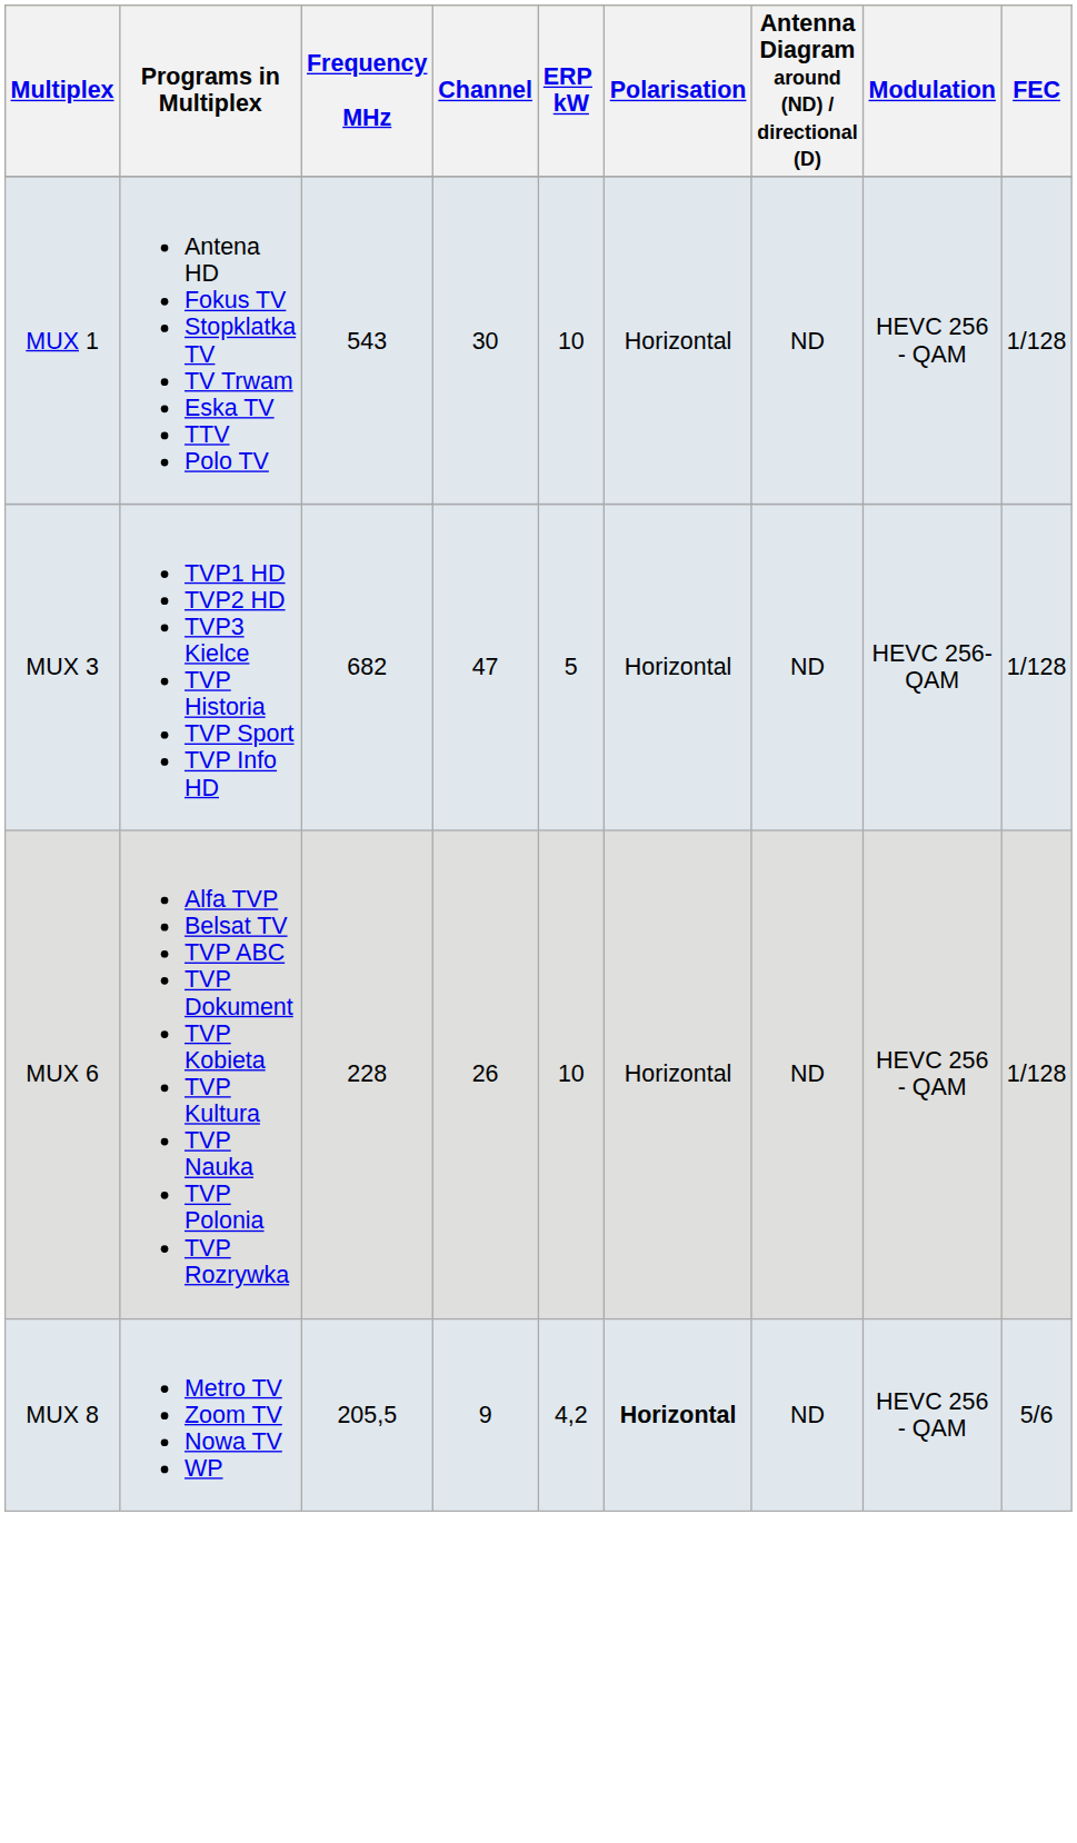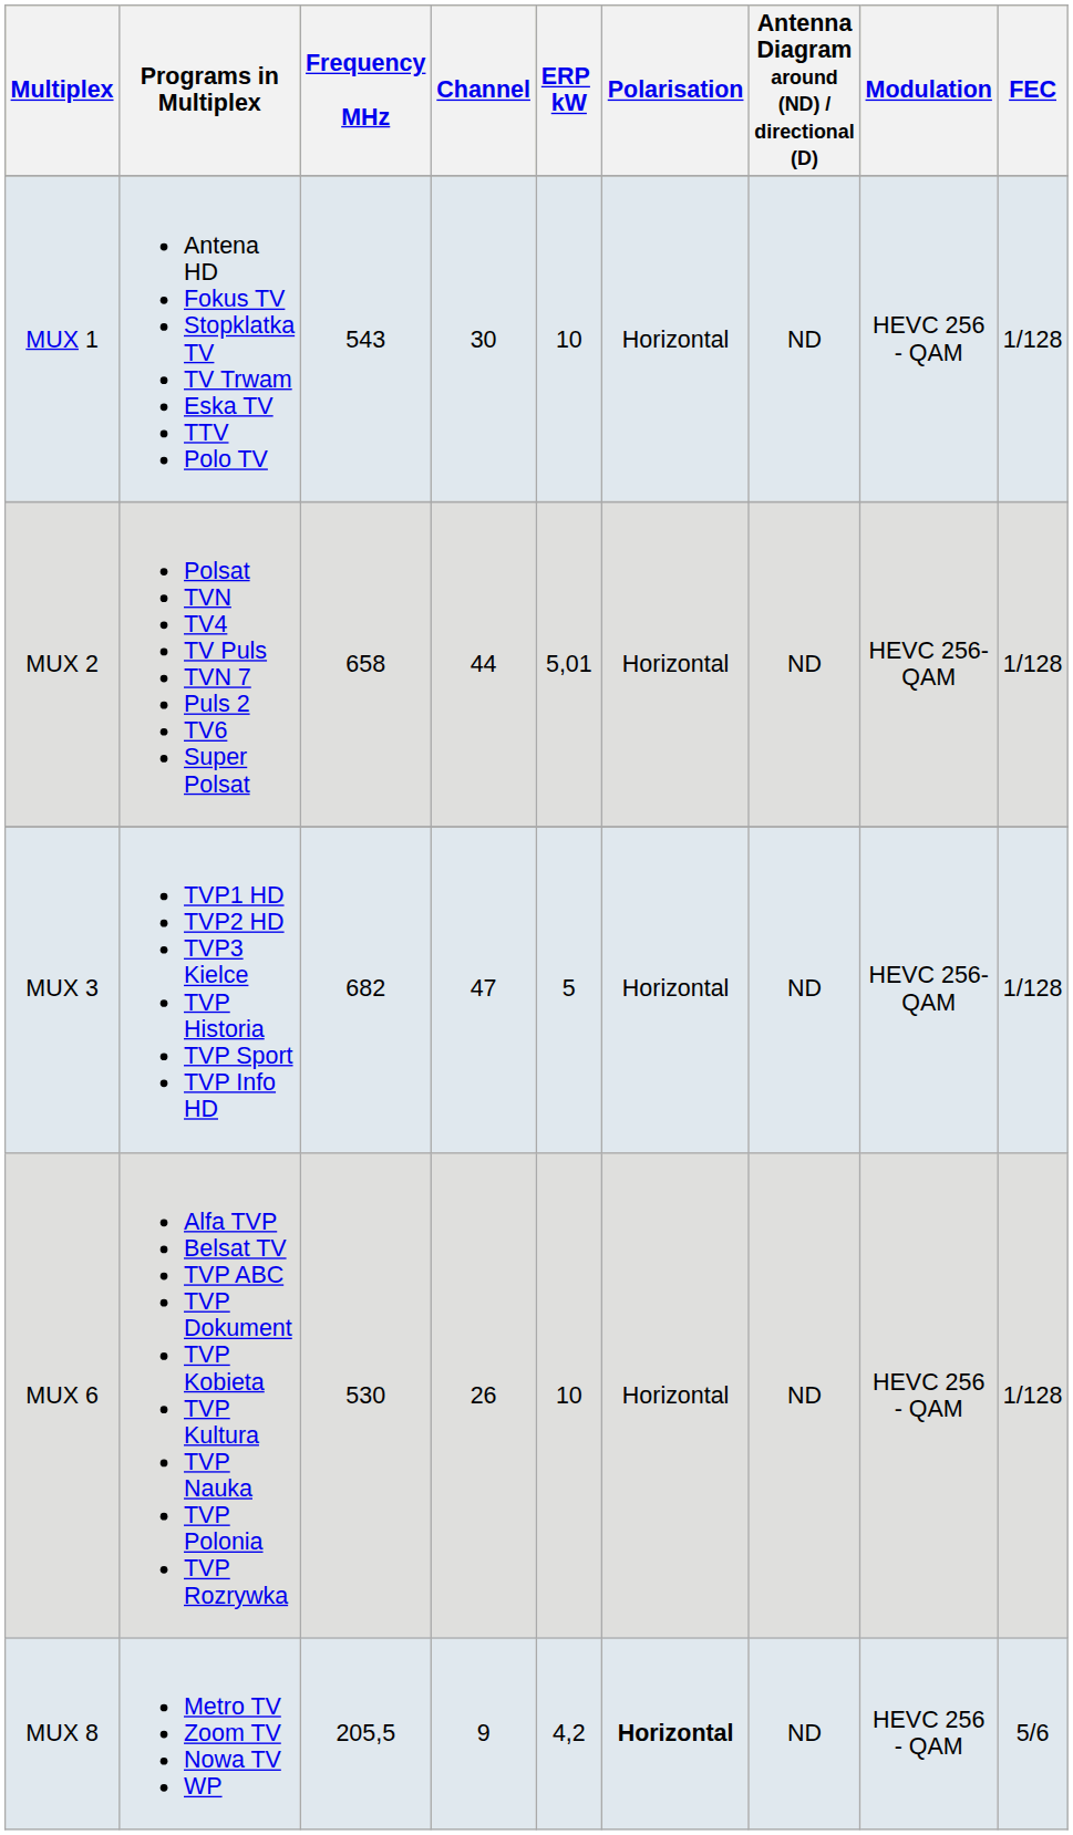+ row: MUX 2 | Polsat TVN TV4 TV Puls TVN 7 Puls 2 TV6 Super Polsat | 658 | 44 | 5,01 | Horizontal | ND | HEVC 256- QAM | 1/128
MUX 6 | Frequency MHz: 228 -> 530
